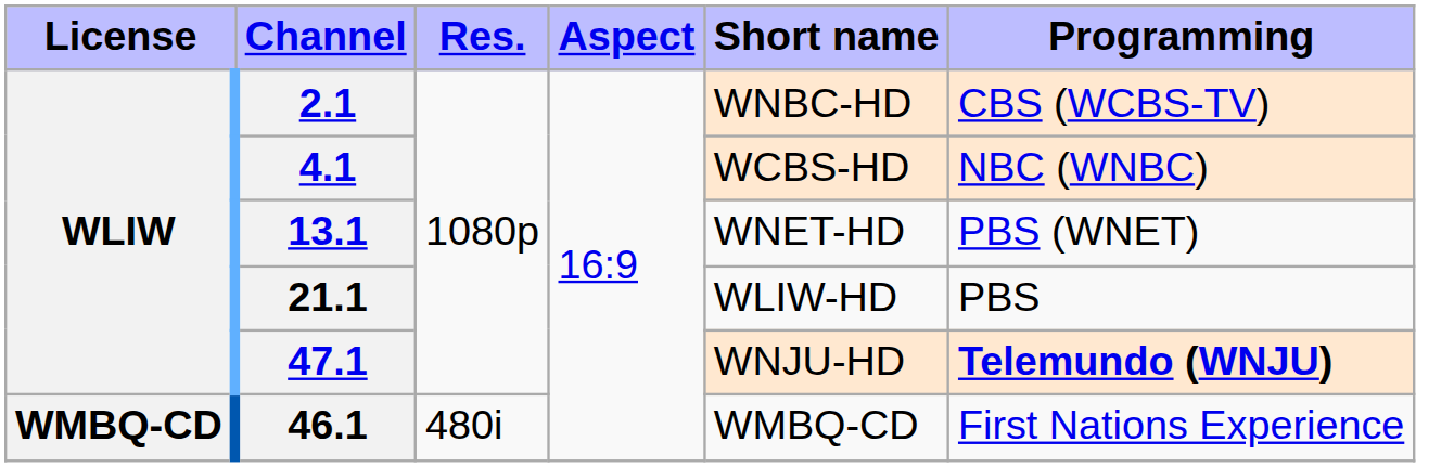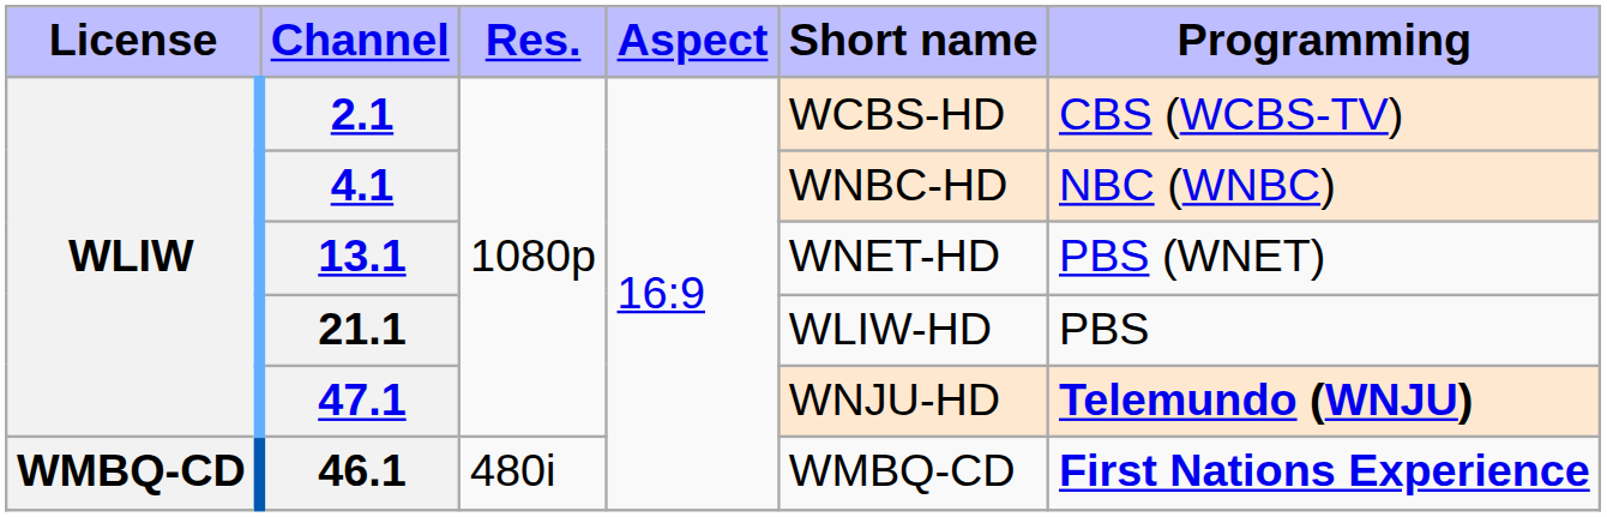2.1 | Short name: WNBC-HD -> WCBS-HD
4.1 | Short name: WCBS-HD -> WNBC-HD
46.1 | Programming: normal -> bold
